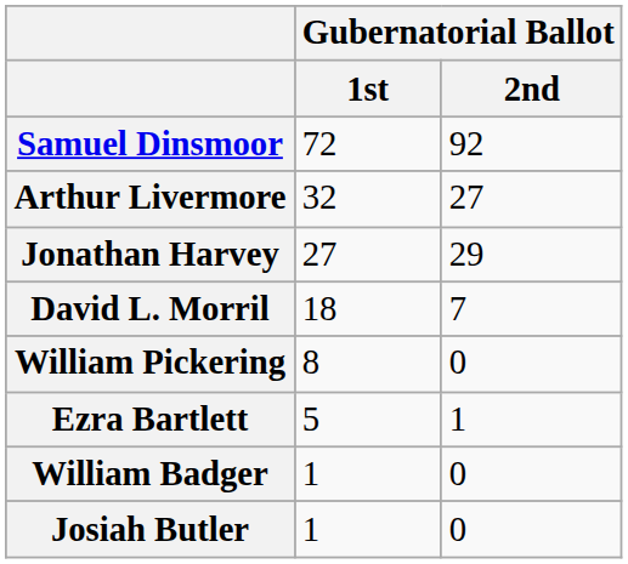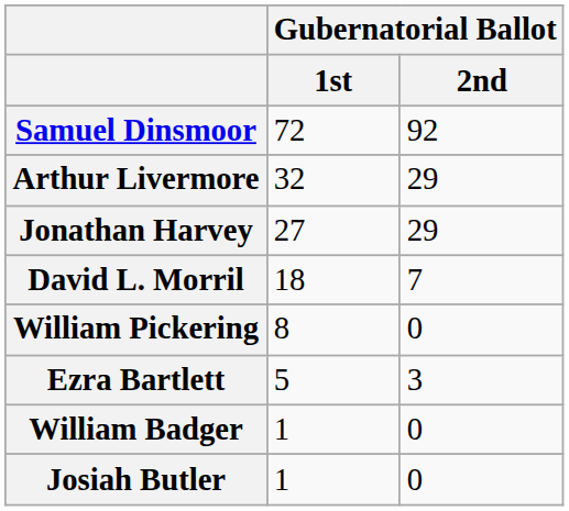Arthur Livermore | Gubernatorial Ballot / 2nd: 27 -> 29
Ezra Bartlett | Gubernatorial Ballot / 2nd: 1 -> 3
